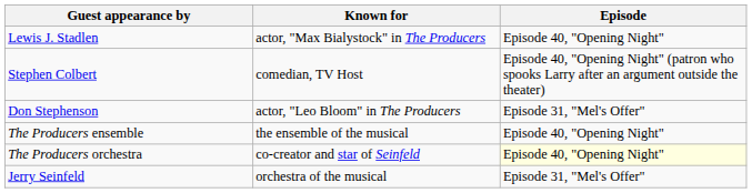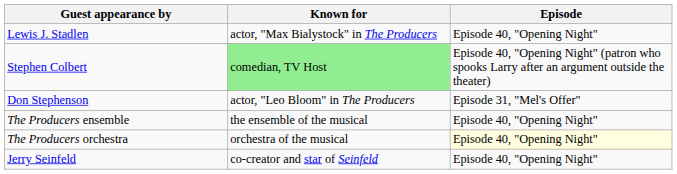Stephen Colbert | Known for: no background -> lightgreen background
The Producers orchestra | Known for: co-creator and star of Seinfeld -> orchestra of the musical
Jerry Seinfeld | Known for: orchestra of the musical -> co-creator and star of Seinfeld
Jerry Seinfeld | Episode: Episode 31, "Mel's Offer" -> Episode 40, "Opening Night"
